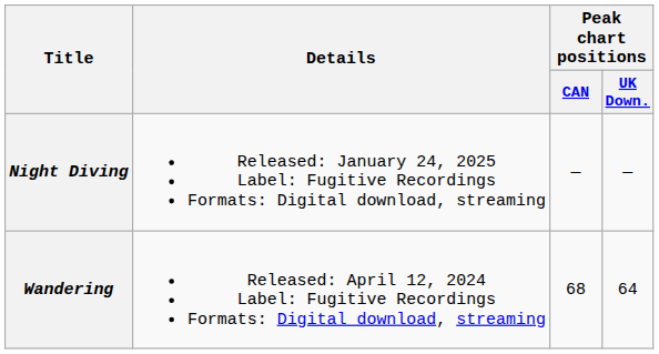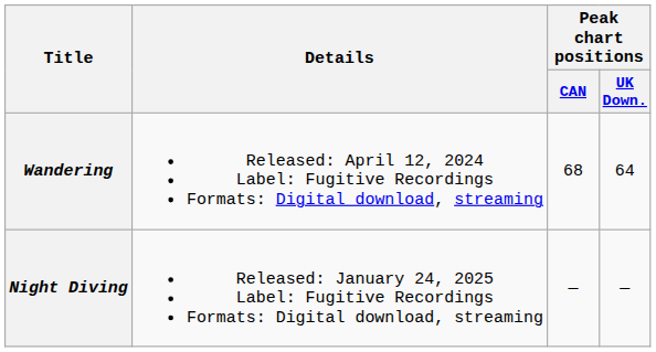rows swapped: Wandering <-> Night Diving
